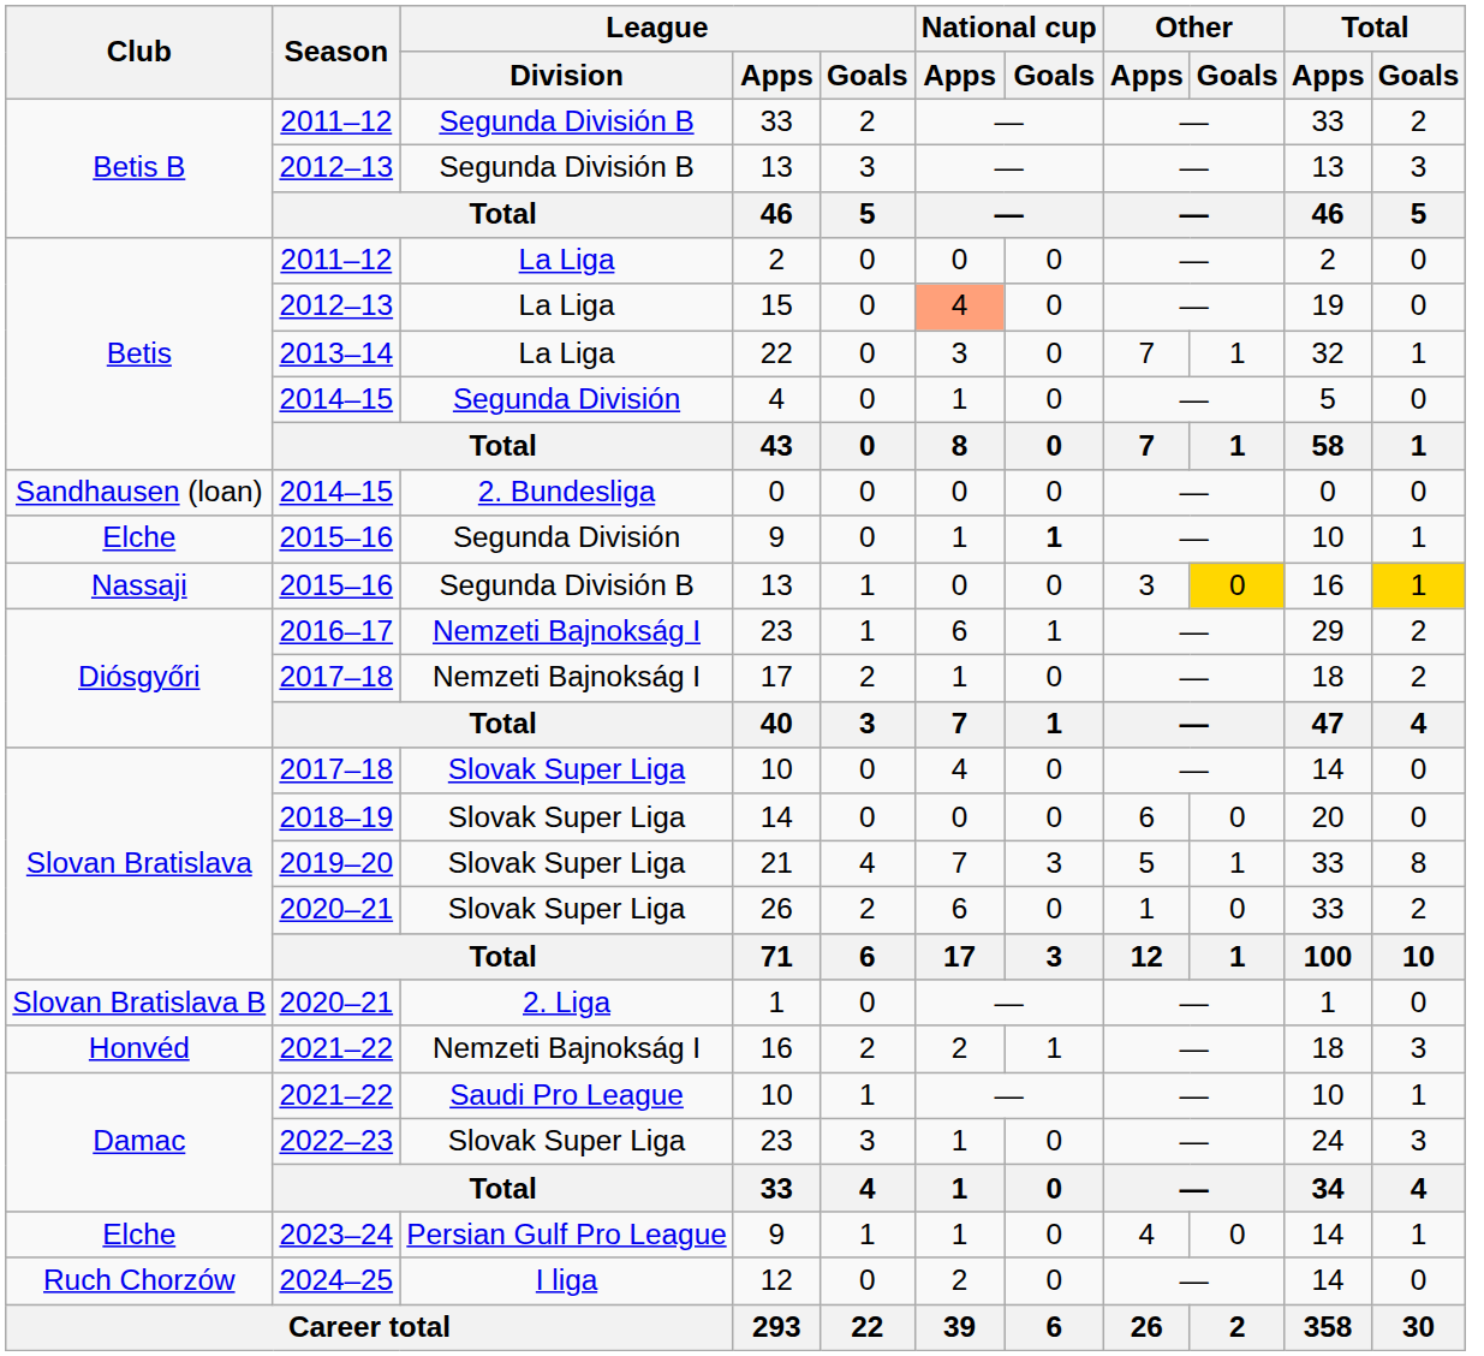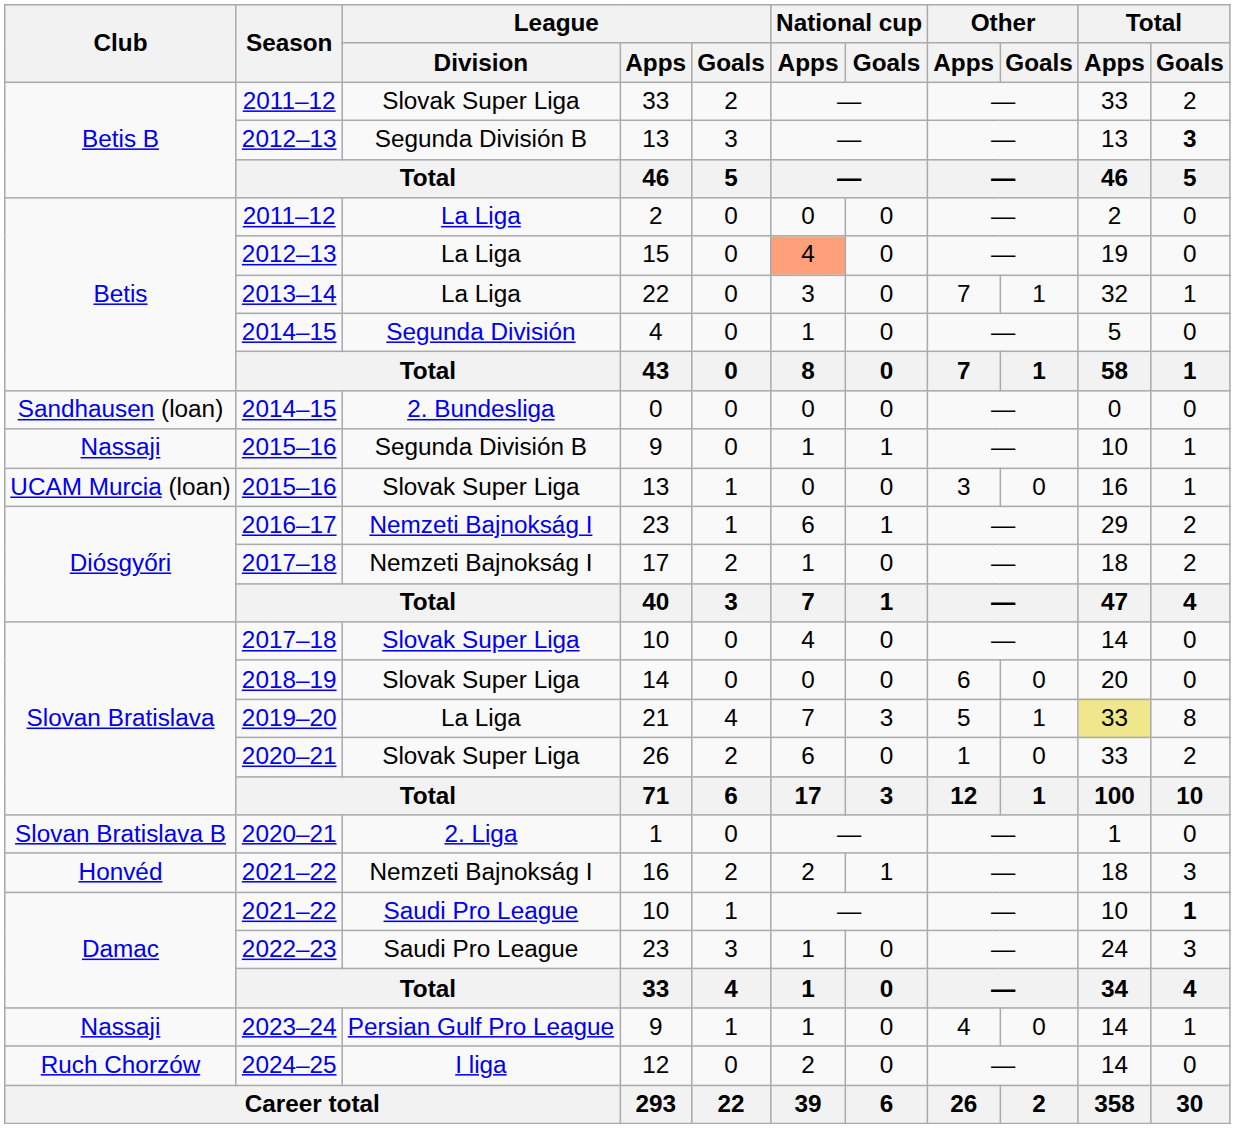2011–12 / 33 | League / Division: Segunda División B -> Slovak Super Liga
2012–13 / 13 | Total / Goals: normal -> bold
2015–16 / 9 | Club: Elche -> Nassaji
2015–16 / 9 | League / Division: Segunda División -> Segunda División B
2015–16 / 9 | National cup / Goals: bold -> normal
2015–16 / 13 | Club: Nassaji -> UCAM Murcia (loan)
2015–16 / 13 | League / Division: Segunda División B -> Slovak Super Liga
2015–16 / 13 | Other / Goals: gold background -> no background
2015–16 / 13 | Total / Goals: gold background -> no background
21 | League / Division: Slovak Super Liga -> La Liga
21 | Total / Apps: no background -> khaki background
2021–22 / 10 | Total / Goals: normal -> bold
2022–23 / 23 | League / Division: Slovak Super Liga -> Saudi Pro League
2023–24 / 9 | Club: Elche -> Nassaji
